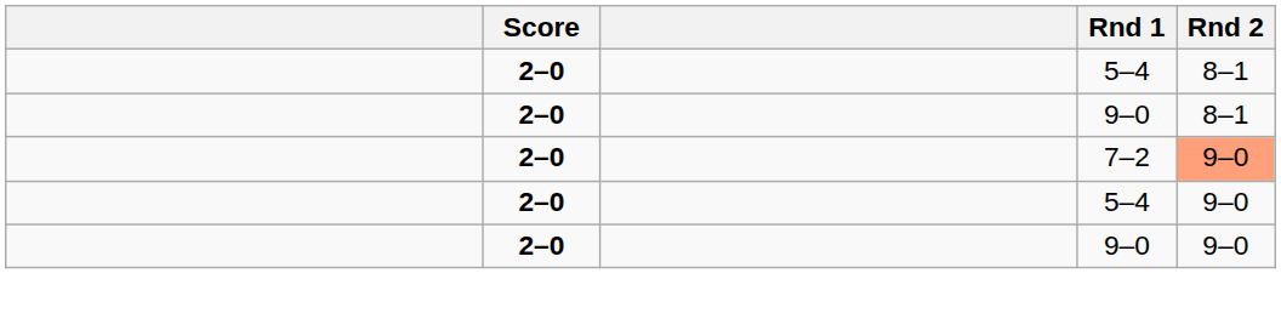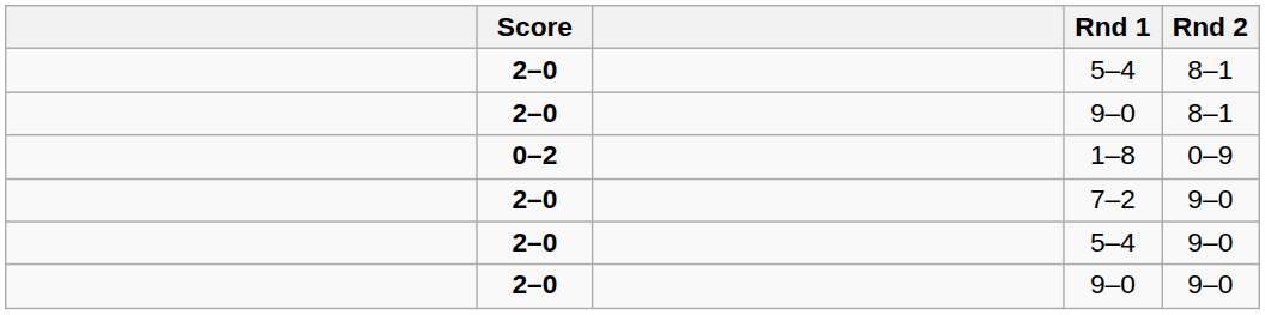+ row: 0–2 | 1–8 | 0–9
7–2 | Rnd 2: lightsalmon background -> no background
